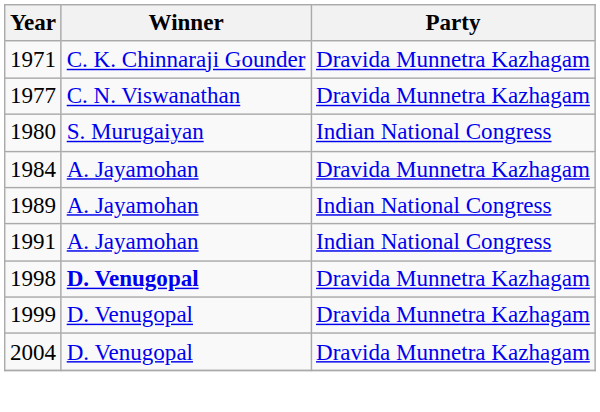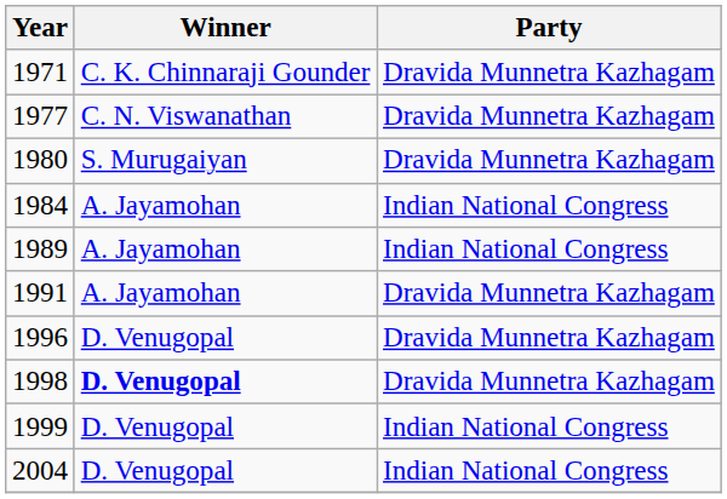1980 | Party: Indian National Congress -> Dravida Munnetra Kazhagam
1984 | Party: Dravida Munnetra Kazhagam -> Indian National Congress
1991 | Party: Indian National Congress -> Dravida Munnetra Kazhagam
+ row: 1996 | D. Venugopal | Dravida Munnetra Kazhagam
1999 | Party: Dravida Munnetra Kazhagam -> Indian National Congress
2004 | Party: Dravida Munnetra Kazhagam -> Indian National Congress
